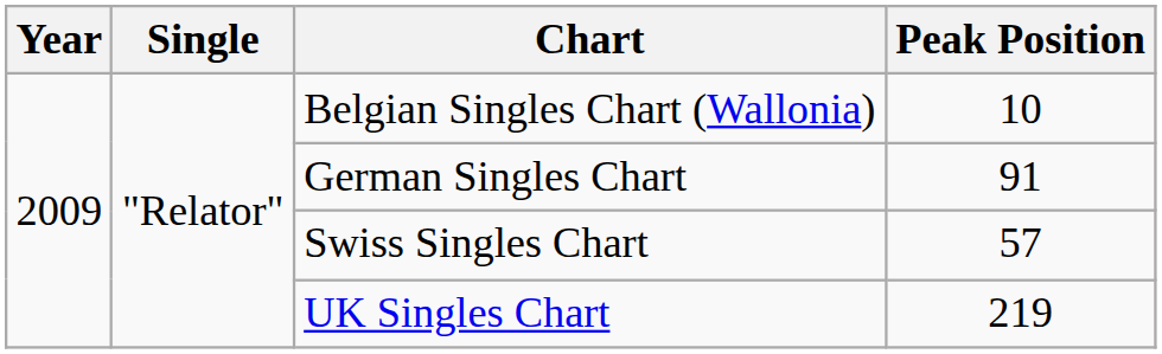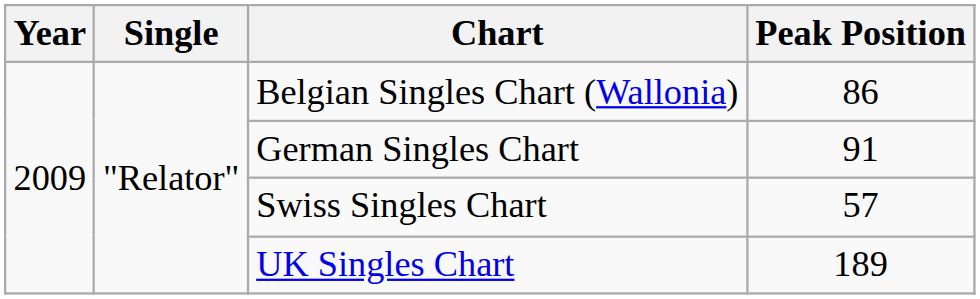Belgian Singles Chart (Wallonia) | Peak Position: 10 -> 86
UK Singles Chart | Peak Position: 219 -> 189
